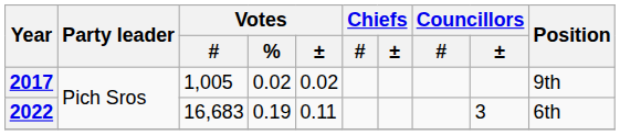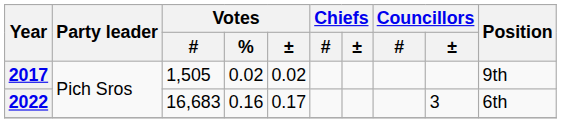2017 | Votes / #: 1,005 -> 1,505
2022 | Votes / %: 0.19 -> 0.16
2022 | Votes / ±: 0.11 -> 0.17
